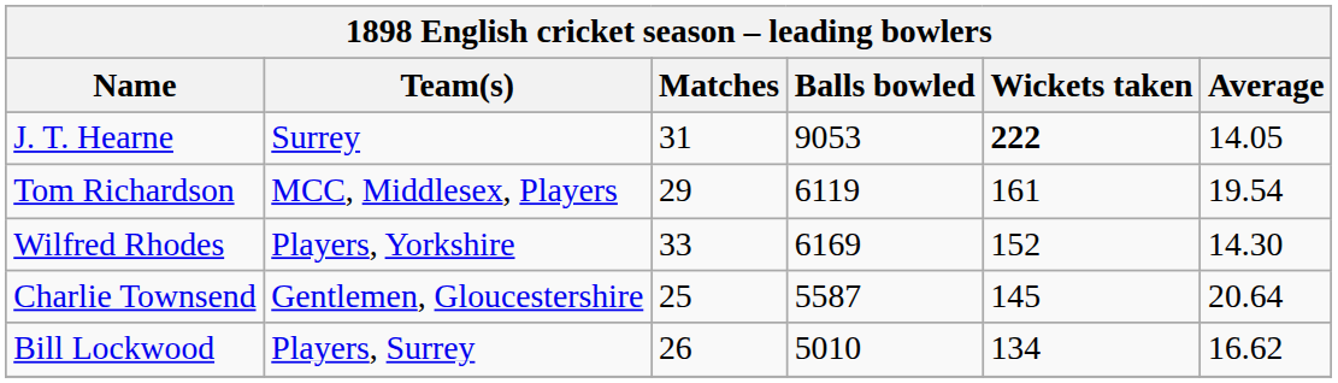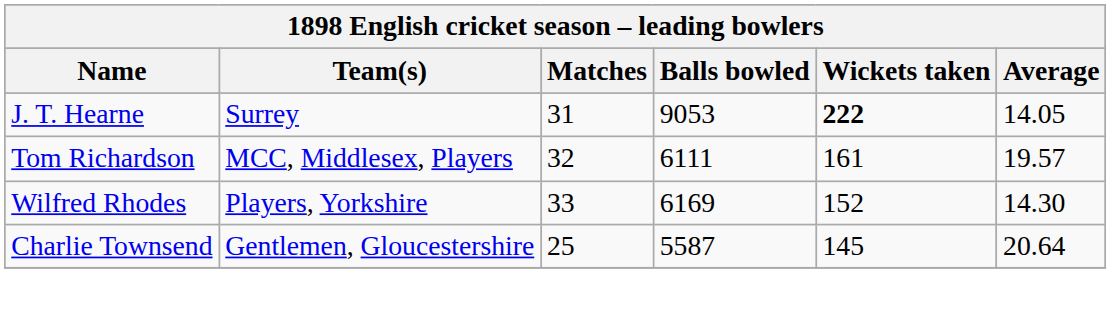Tom Richardson | Matches: 29 -> 32
Tom Richardson | Balls bowled: 6119 -> 6111
Tom Richardson | Average: 19.54 -> 19.57
- row: Bill Lockwood | Players, Surrey | 26 | 5010 | 134 | 16.62
